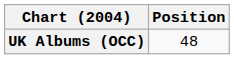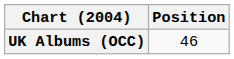UK Albums (OCC) | Position: 48 -> 46
